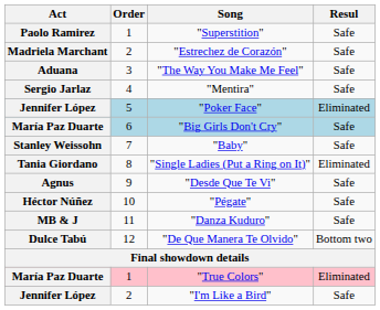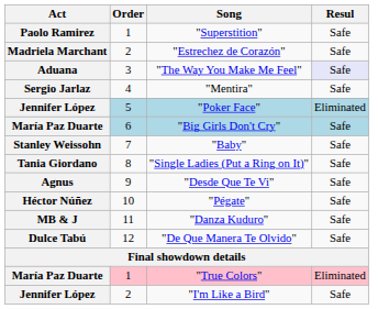"The Way You Make Me Feel" | Resul: no background -> lavender background
"Single Ladies (Put a Ring on It)" | Resul: Eliminated -> Safe
"De Que Manera Te Olvido" | Resul: Bottom two -> Safe
